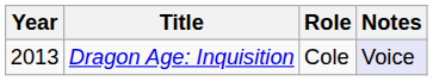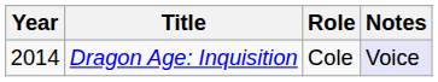Dragon Age: Inquisition | Year: 2013 -> 2014
